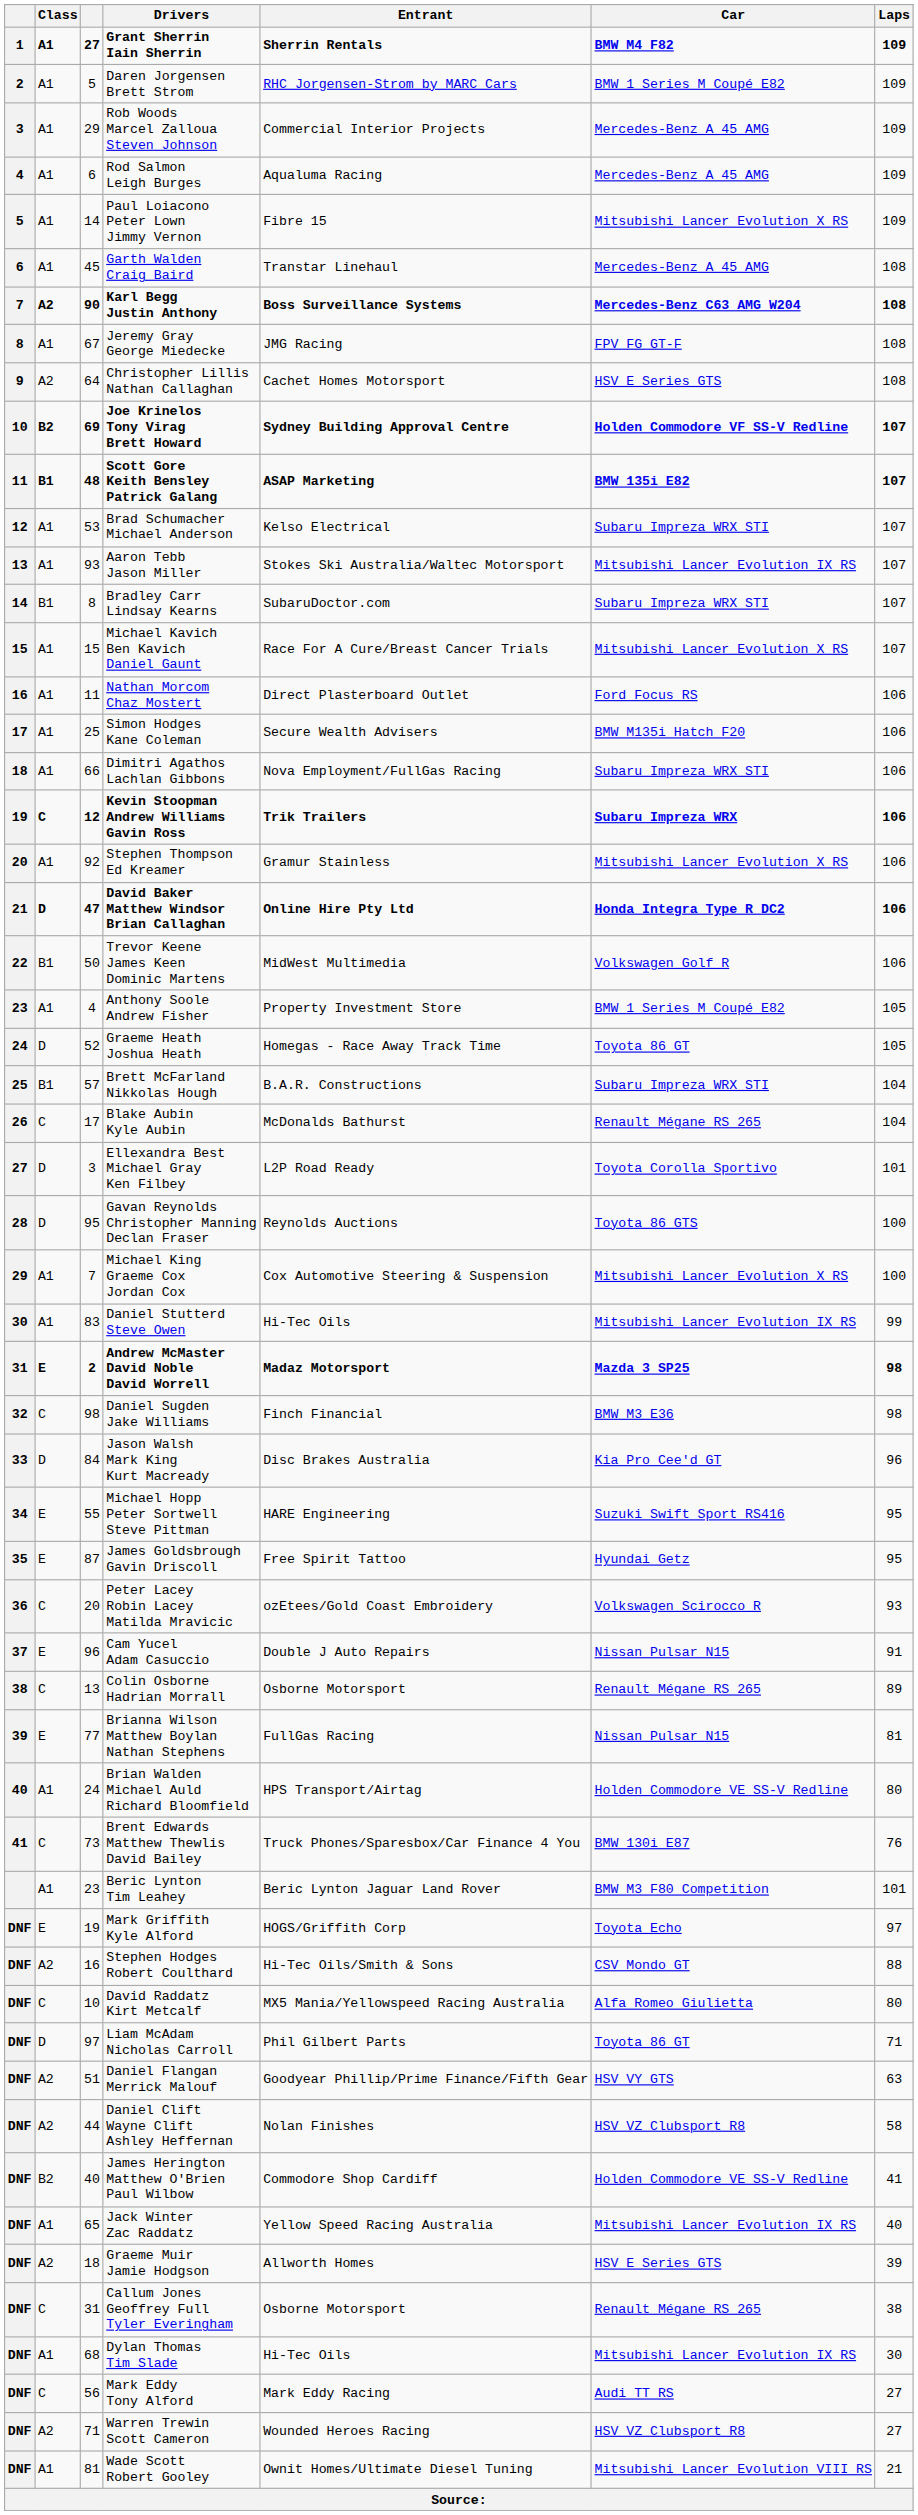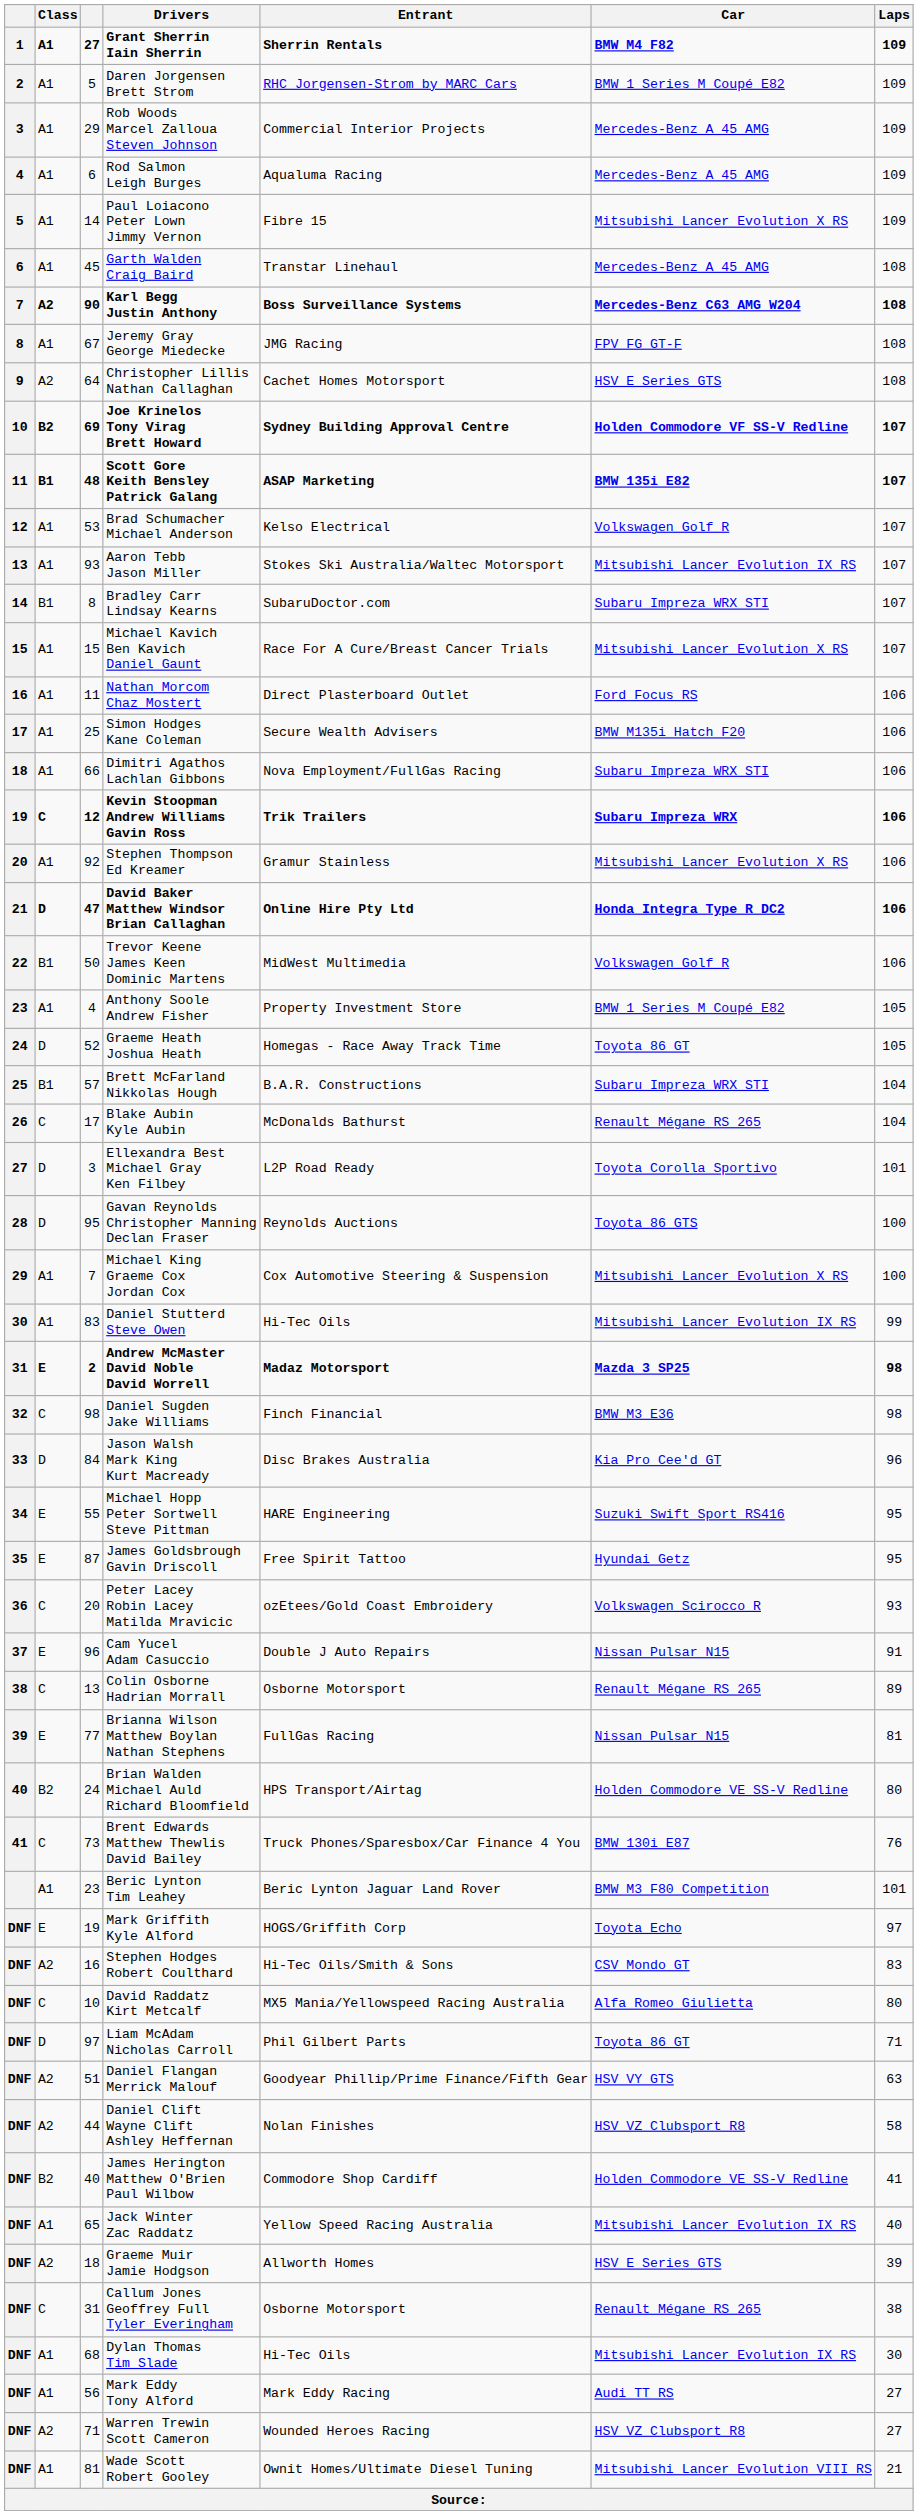Brad Schumacher Michael Anderson | Car: Subaru Impreza WRX STI -> Volkswagen Golf R
Brian Walden Michael Auld Richard Bloomfield | Class: A1 -> B2
Stephen Hodges Robert Coulthard | Laps: 88 -> 83
Mark Eddy Tony Alford | Class: C -> A1
